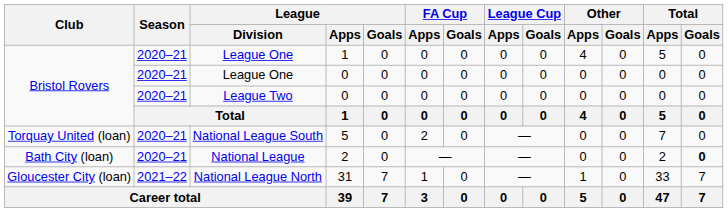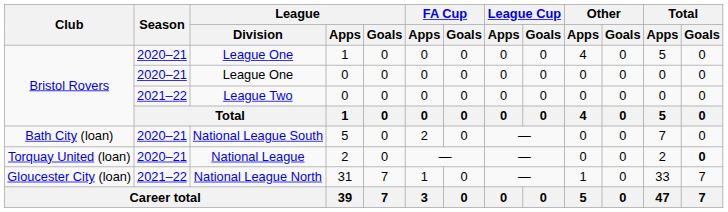League Two | Season: 2020–21 -> 2021–22
National League South | Club: Torquay United (loan) -> Bath City (loan)
National League | Club: Bath City (loan) -> Torquay United (loan)
